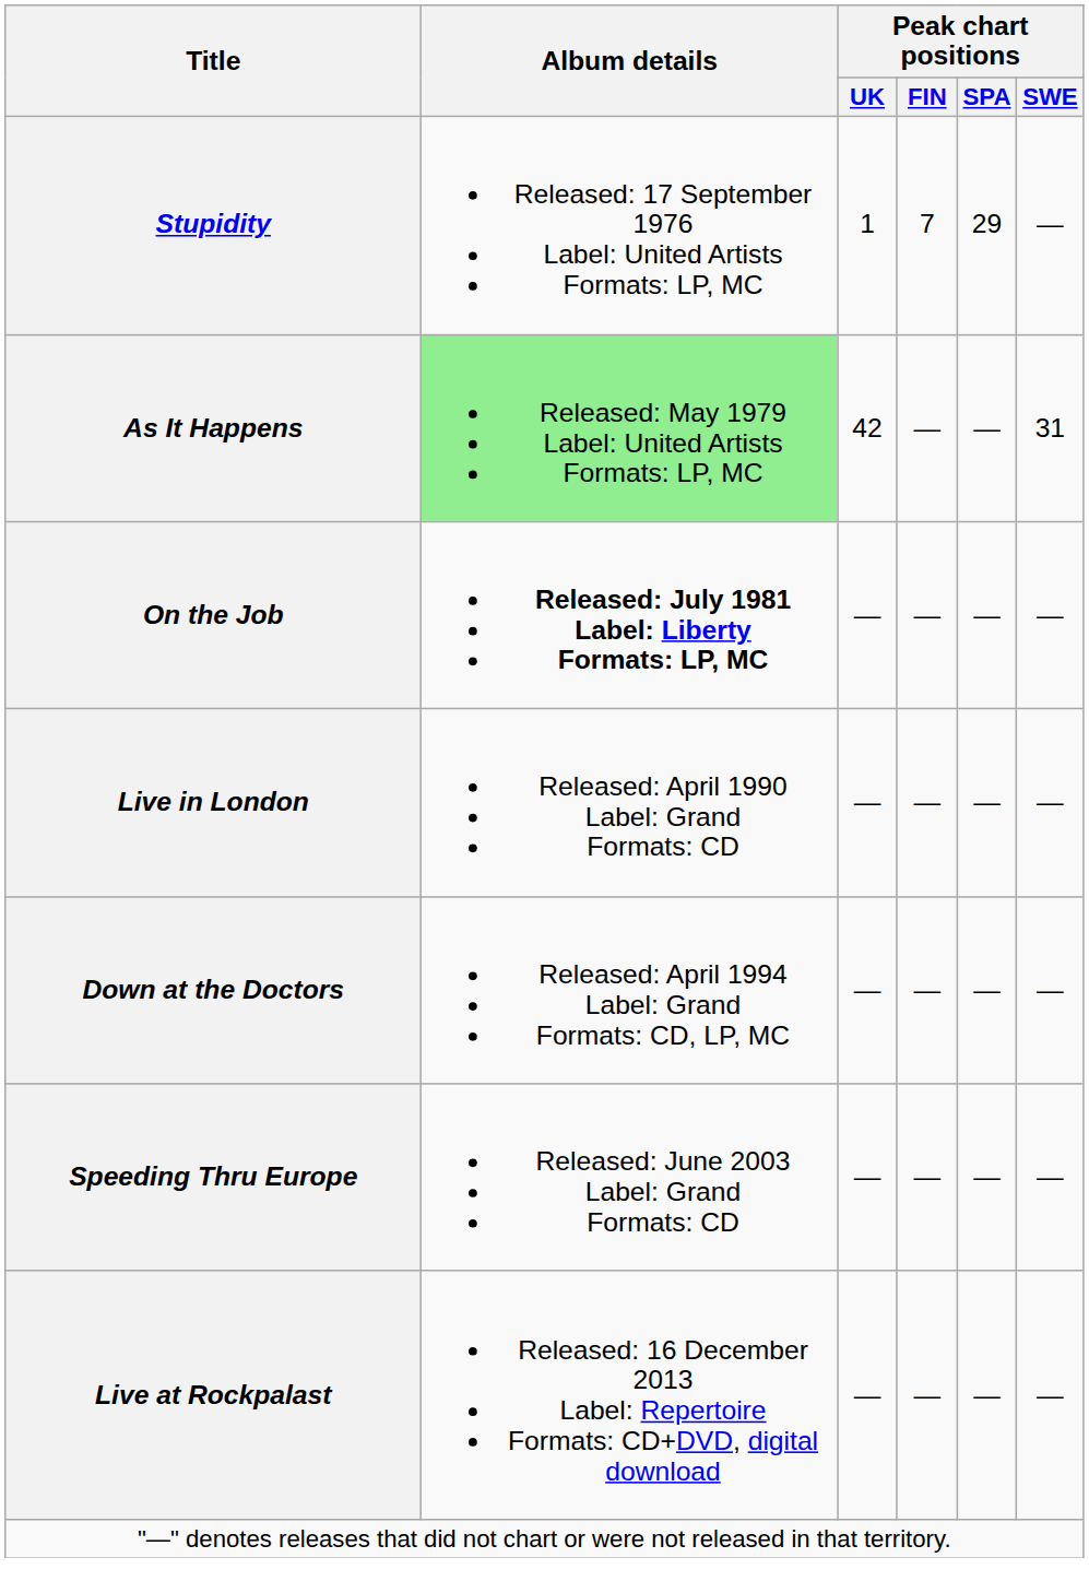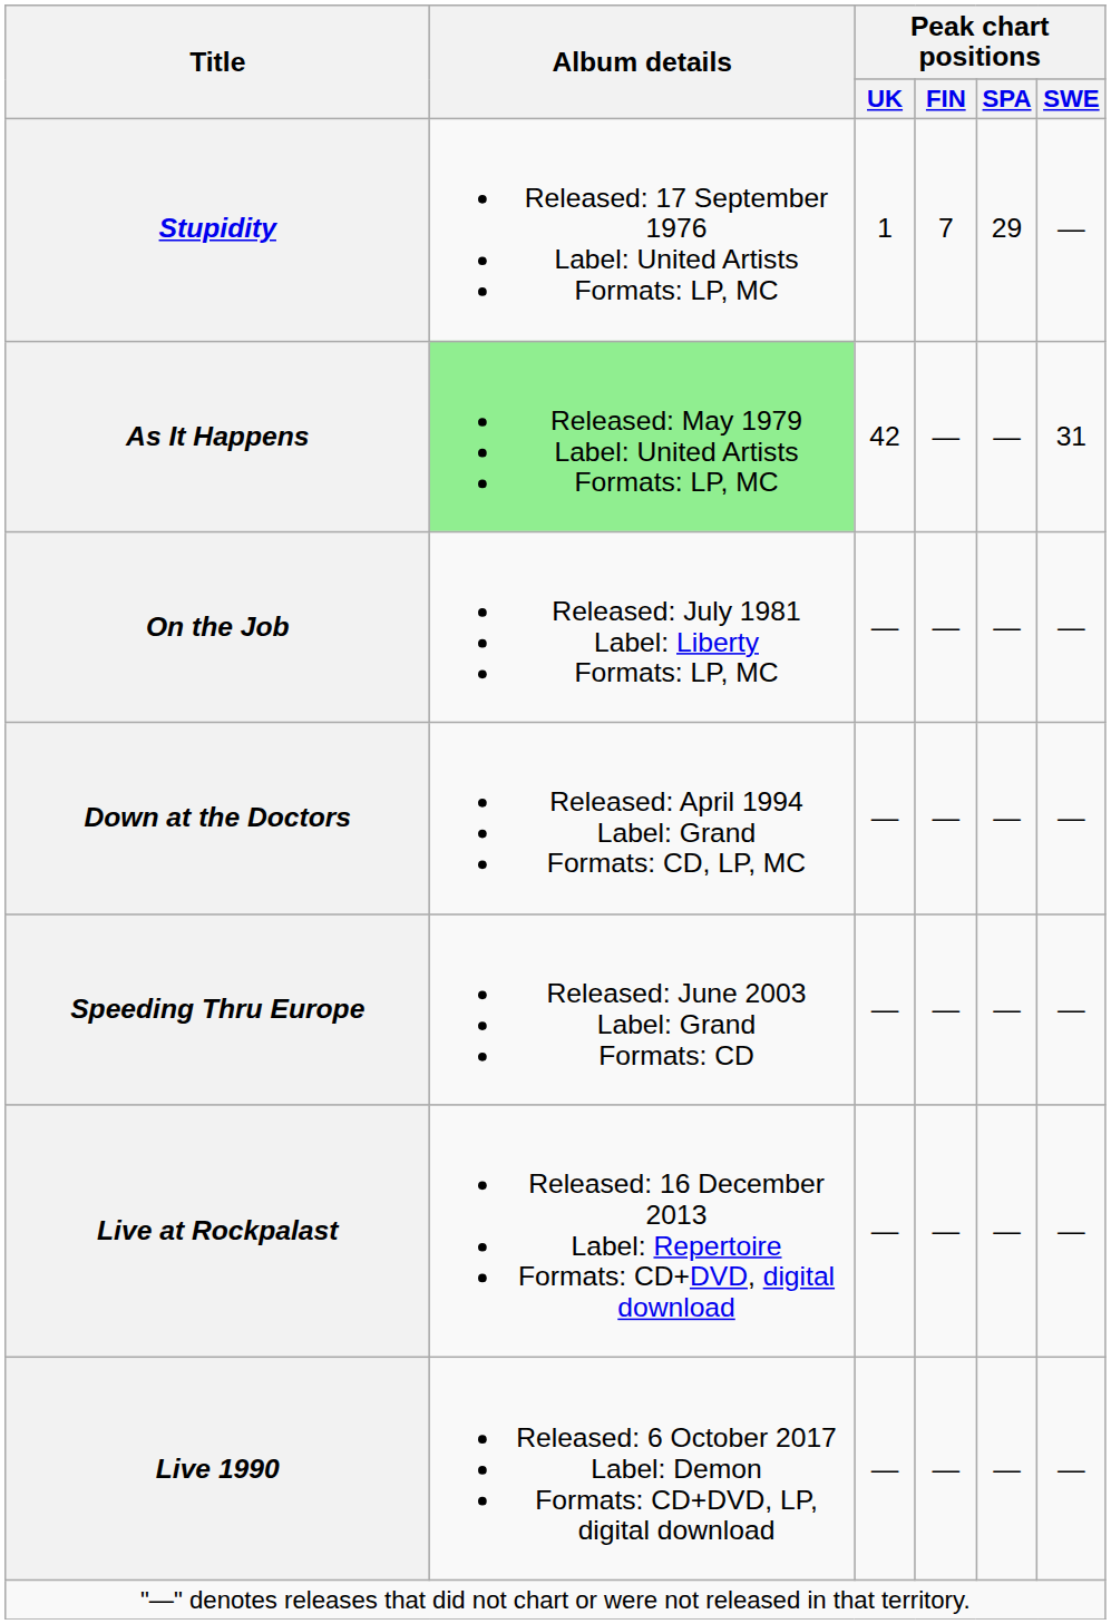On the Job | Album details: bold -> normal
- row: Live in London | Released: April 1990 Label: Grand Formats: CD | — | — | — | —
+ row: Live 1990 | Released: 6 October 2017 Label: Demon Formats: CD+DVD, LP, digital download | — | — | — | —
